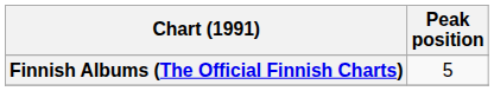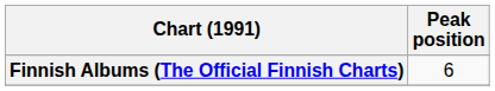Finnish Albums (The Official Finnish Charts) | Peak position: 5 -> 6
